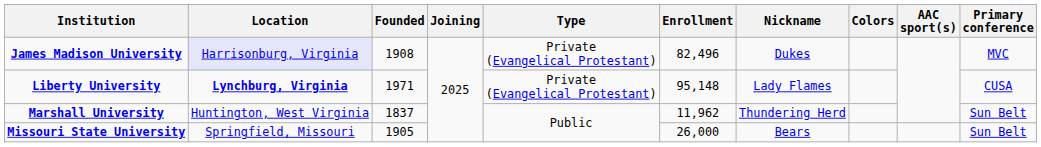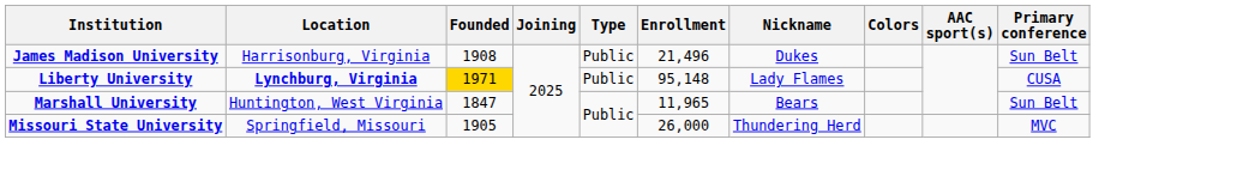James Madison University | Location: lavender background -> no background
James Madison University | Type: Private (Evangelical Protestant) -> Public
James Madison University | Enrollment: 82,496 -> 21,496
James Madison University | Primary conference: MVC -> Sun Belt
Liberty University | Founded: no background -> gold background
Liberty University | Type: Private (Evangelical Protestant) -> Public
Marshall University | Founded: 1837 -> 1847
Marshall University | Enrollment: 11,962 -> 11,965
Marshall University | Nickname: Thundering Herd -> Bears
Missouri State University | Nickname: Bears -> Thundering Herd
Missouri State University | Primary conference: Sun Belt -> MVC
